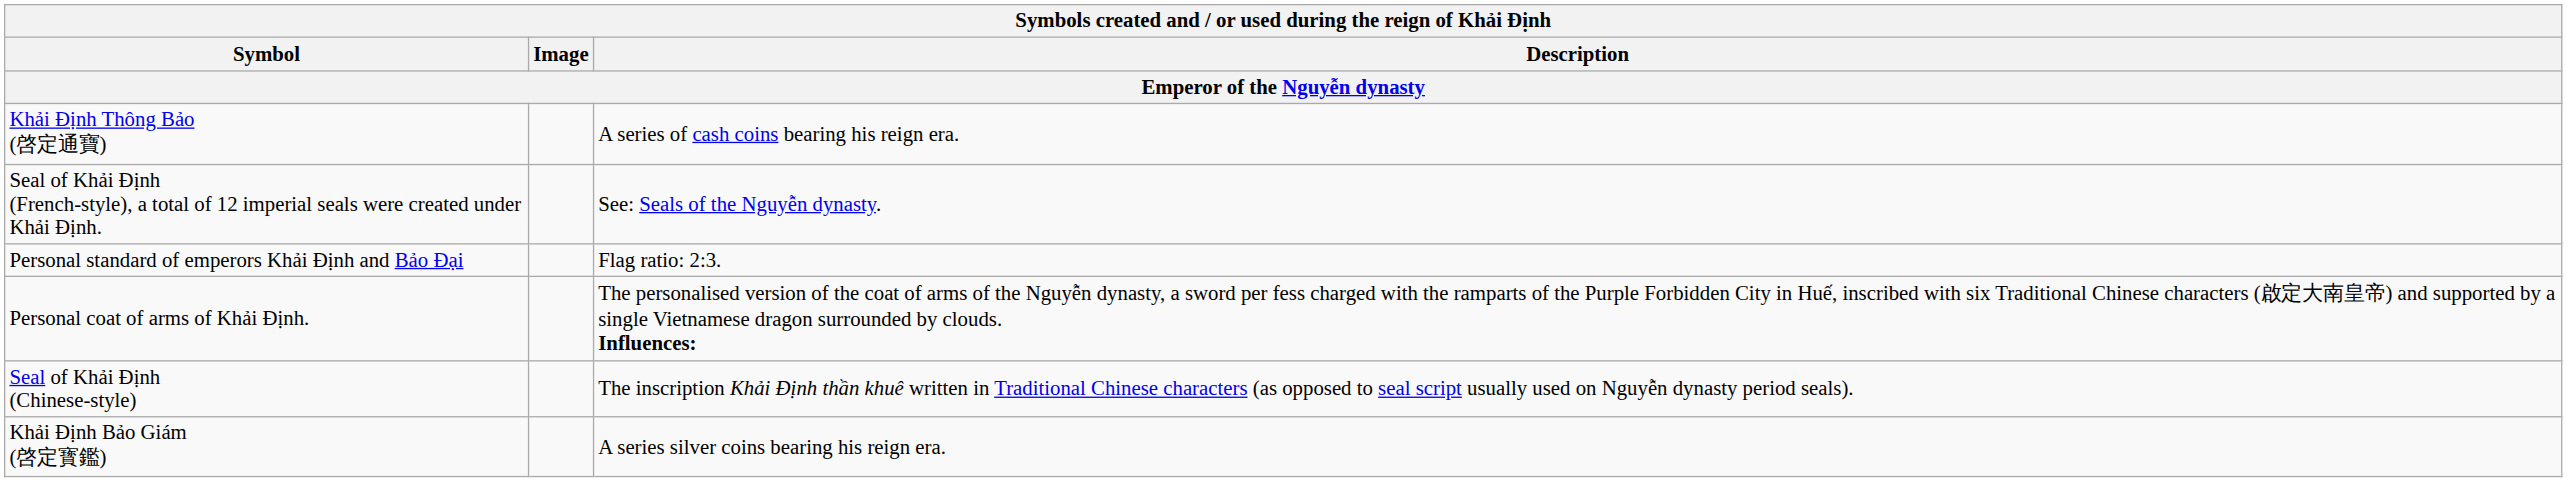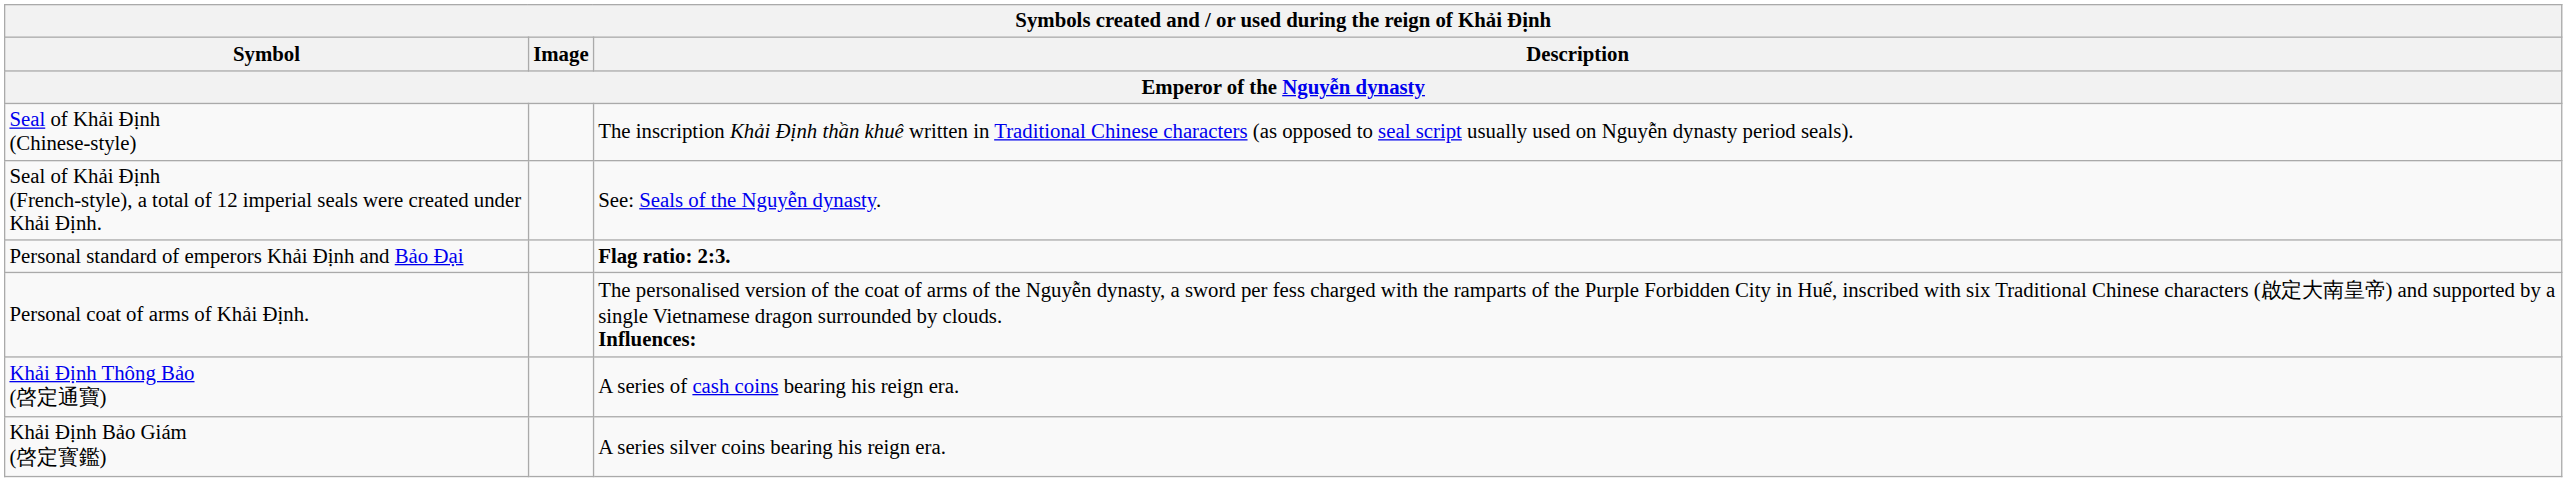rows swapped: Seal of Khải Định (Chinese-style) <-> Khải Định Thông Bảo (啓定通寶)
Personal standard of emperors Khải Định and Bảo Đại | Description: normal -> bold
